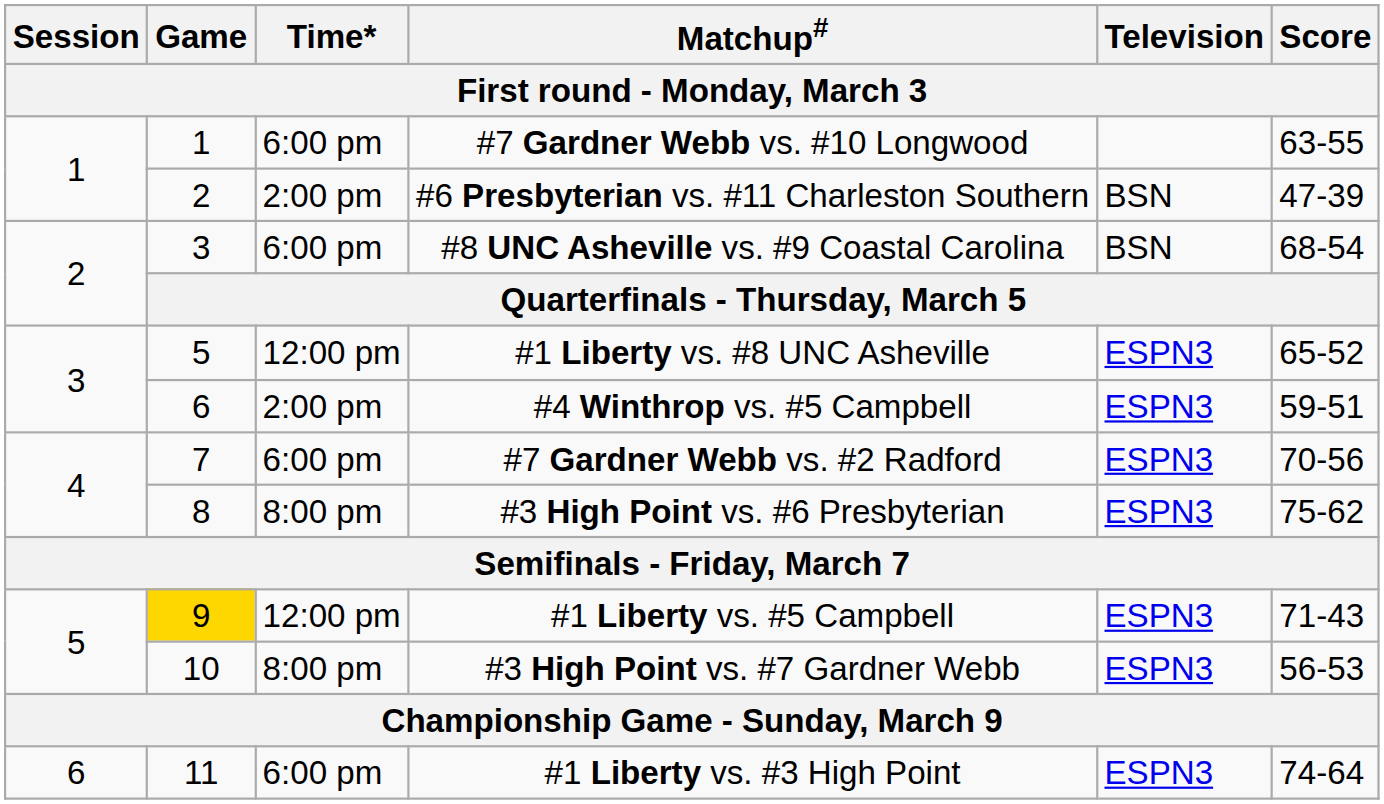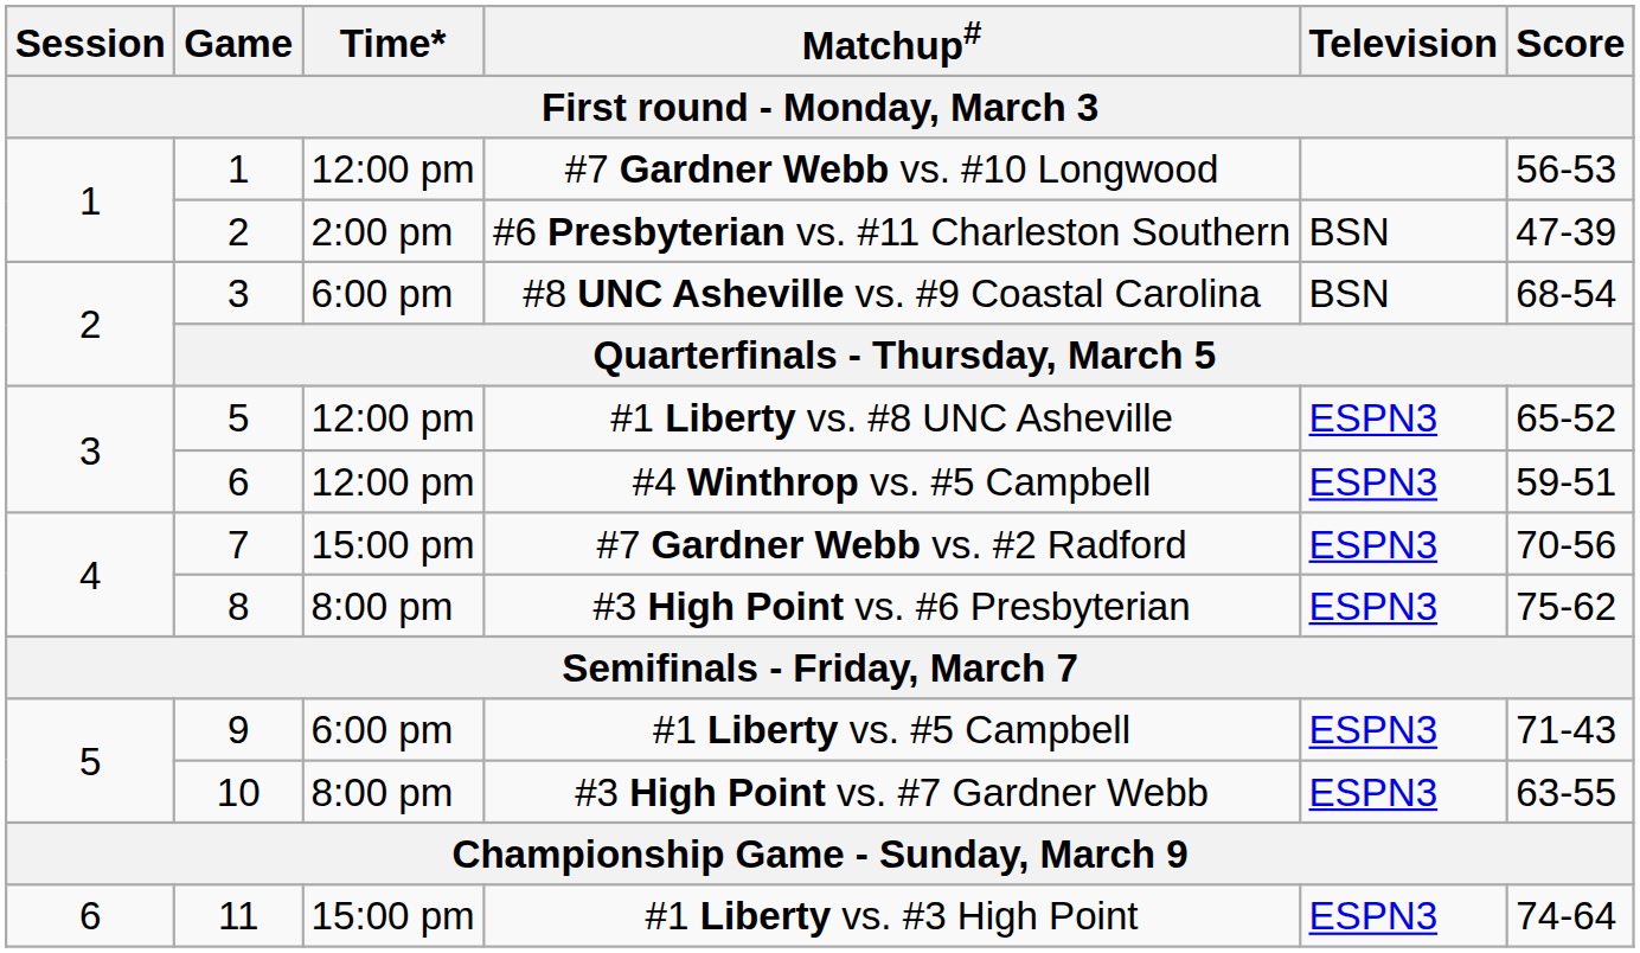#7 Gardner Webb vs. #10 Longwood | Time* / First round - Monday, March 3: 6:00 pm -> 12:00 pm
#7 Gardner Webb vs. #10 Longwood | Score / First round - Monday, March 3: 63-55 -> 56-53
#4 Winthrop vs. #5 Campbell | Time* / First round - Monday, March 3: 2:00 pm -> 12:00 pm
#7 Gardner Webb vs. #2 Radford | Time* / First round - Monday, March 3: 6:00 pm -> 15:00 pm
#1 Liberty vs. #5 Campbell | Game / First round - Monday, March 3: gold background -> no background
#1 Liberty vs. #5 Campbell | Time* / First round - Monday, March 3: 12:00 pm -> 6:00 pm
#3 High Point vs. #7 Gardner Webb | Score / First round - Monday, March 3: 56-53 -> 63-55
#1 Liberty vs. #3 High Point | Time* / First round - Monday, March 3: 6:00 pm -> 15:00 pm
